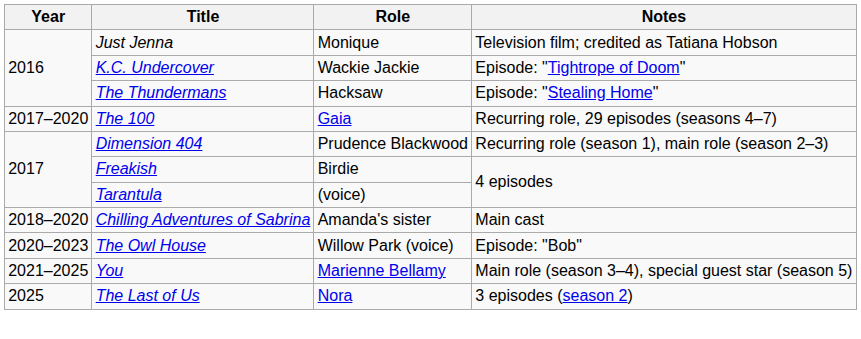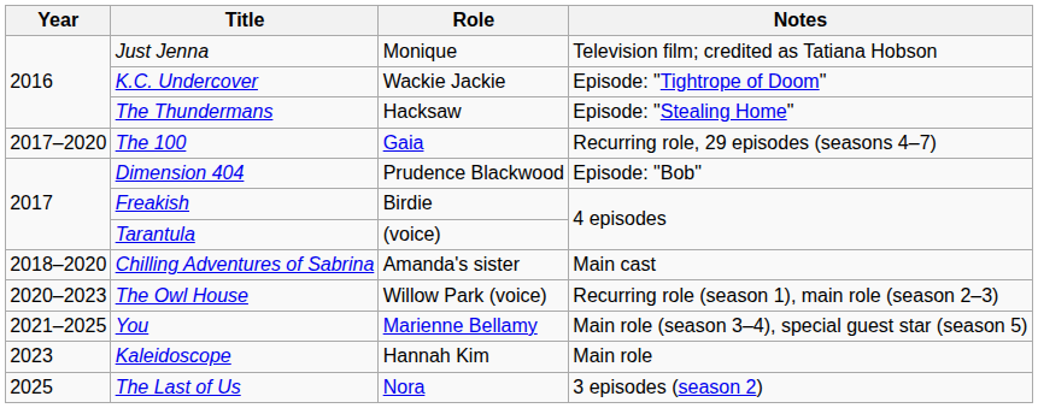Dimension 404 | Notes: Recurring role (season 1), main role (season 2–3) -> Episode: "Bob"
The Owl House | Notes: Episode: "Bob" -> Recurring role (season 1), main role (season 2–3)
+ row: 2023 | Kaleidoscope | Hannah Kim | Main role
